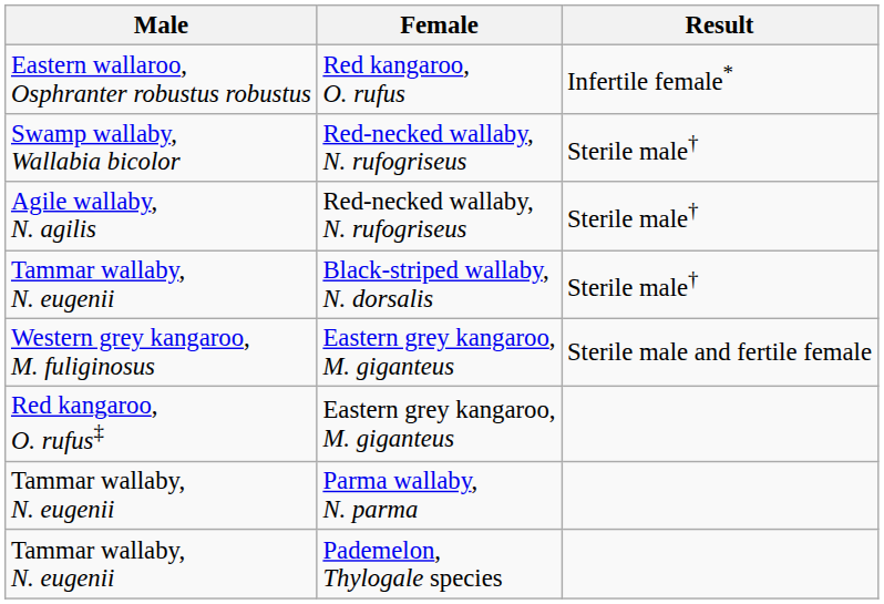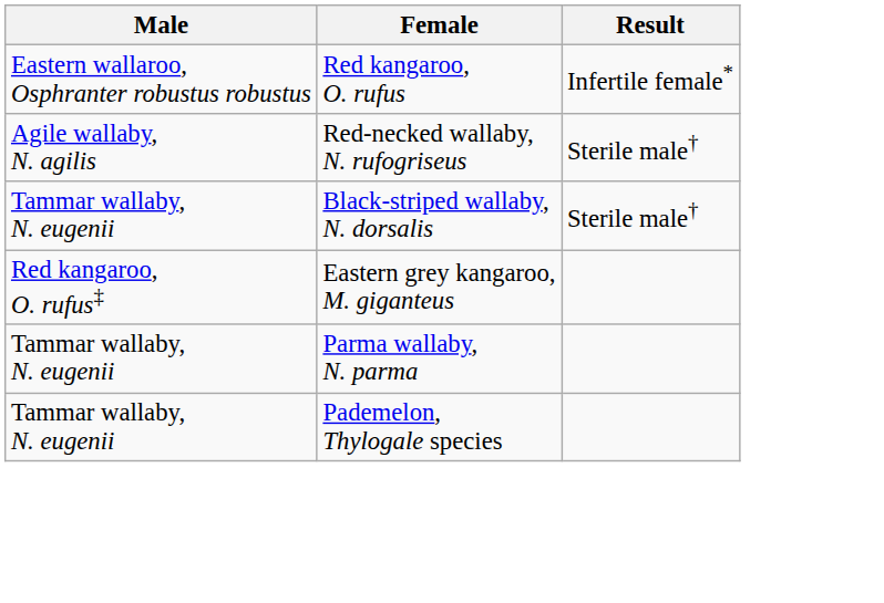- row: Swamp wallaby, Wallabia bicolor | Red-necked wallaby, N. rufogriseus | Sterile male†
- row: Western grey kangaroo, M. fuliginosus | Eastern grey kangaroo, M. giganteus | Sterile male and fertile female
